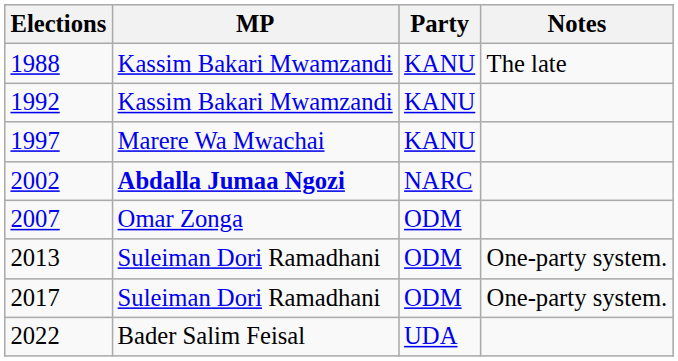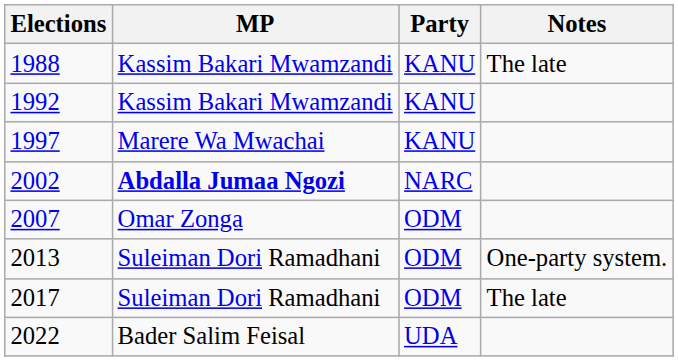2017 | Notes: One-party system. -> The late
